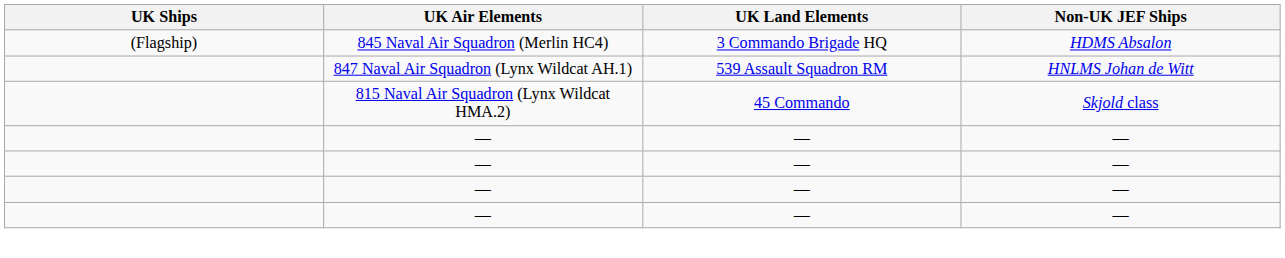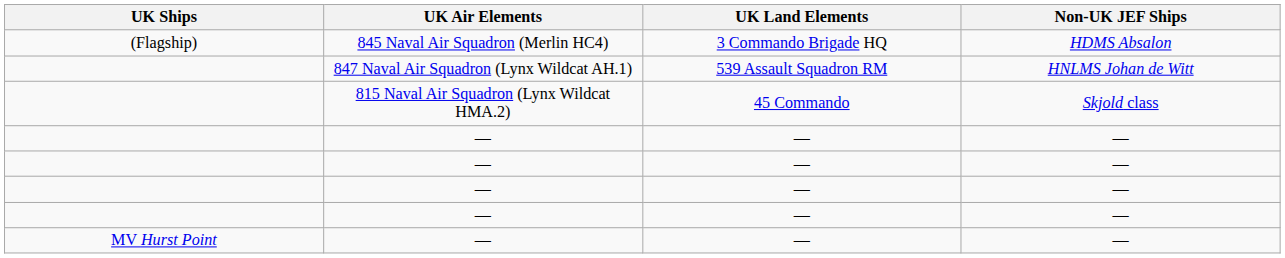+ row: MV Hurst Point | — | — | —
